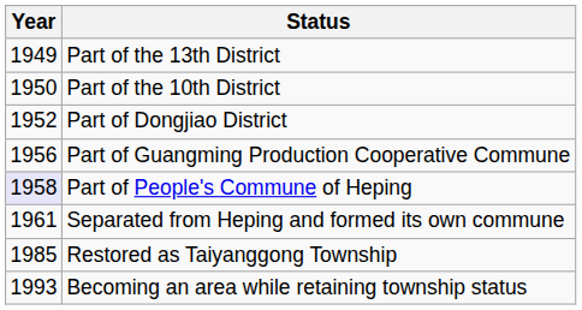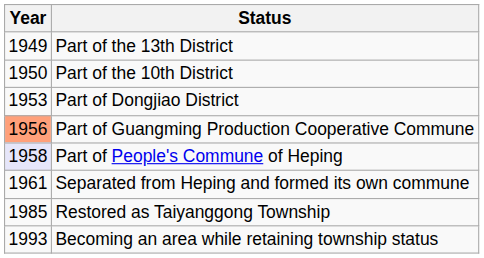Part of Dongjiao District | Year: 1952 -> 1953
Part of Guangming Production Cooperative Commune | Year: no background -> lightsalmon background
